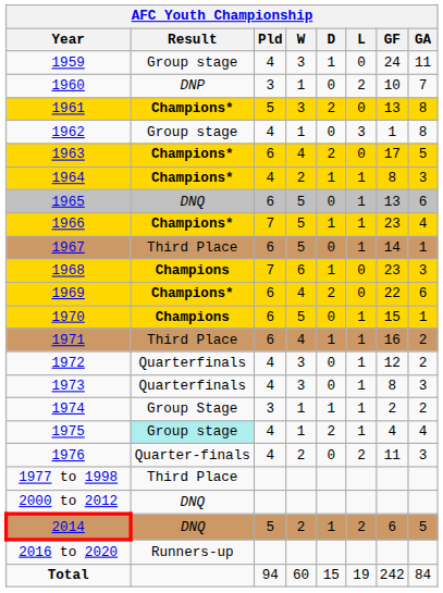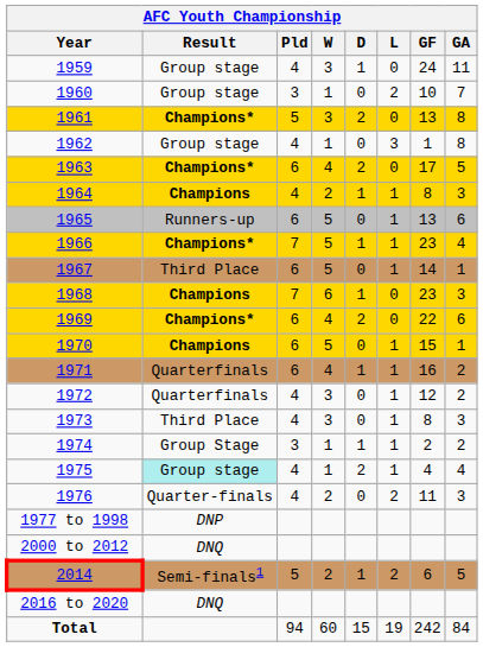1960 | Result: DNP -> Group stage
1964 | Result: Champions* -> Champions
1965 | Result: DNQ -> Runners-up
1971 | Result: Third Place -> Quarterfinals
1973 | Result: Quarterfinals -> Third Place
1977 to 1998 | Result: Third Place -> DNP
2014 | Result: DNQ -> Semi-finals1
2016 to 2020 | Result: Runners-up -> DNQ
